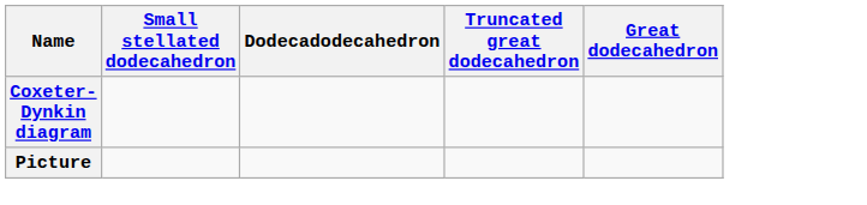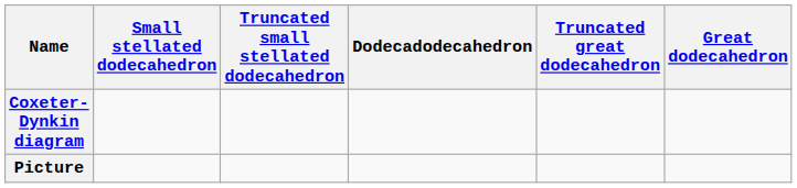+ column: Truncated small stellated dodecahedron
